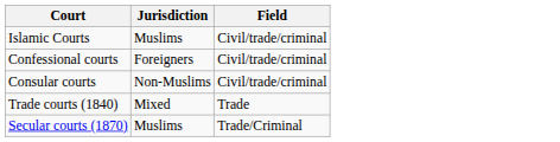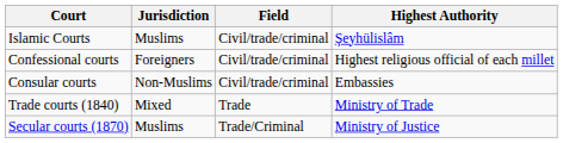+ column: Highest Authority | Şeyhülislâm | Highest religious official of each millet | Embassies | Ministry of Trade | Ministry of Justice
